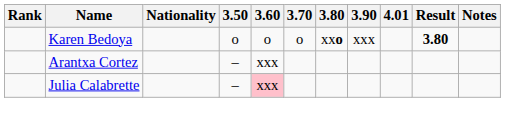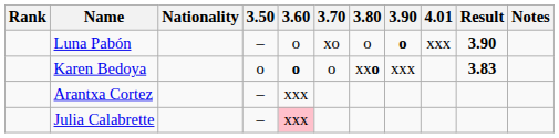+ row: Luna Pabón | – | o | xo | o | o | xxx | 3.90
Karen Bedoya | 3.60: normal -> bold
Karen Bedoya | Result: 3.80 -> 3.83
